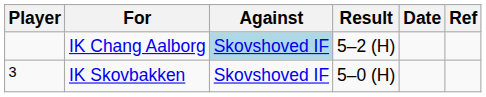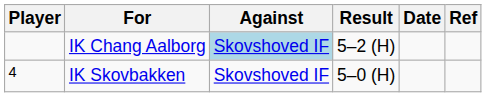IK Skovbakken | Player: 3 -> 4
